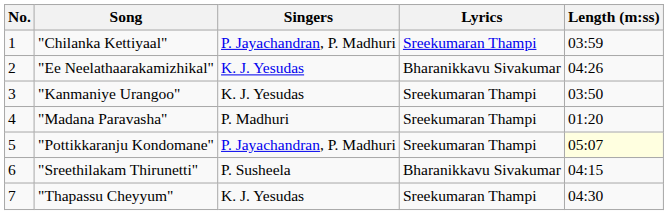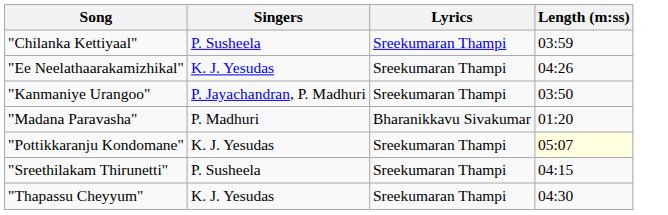- column: No. | 1 | 2 | 3 | 4 | 5 | 6 | 7
"Chilanka Kettiyaal" | Singers: P. Jayachandran, P. Madhuri -> P. Susheela
"Ee Neelathaarakamizhikal" | Lyrics: Bharanikkavu Sivakumar -> Sreekumaran Thampi
"Kanmaniye Urangoo" | Singers: K. J. Yesudas -> P. Jayachandran, P. Madhuri
"Madana Paravasha" | Lyrics: Sreekumaran Thampi -> Bharanikkavu Sivakumar
"Pottikkaranju Kondomane" | Singers: P. Jayachandran, P. Madhuri -> K. J. Yesudas
"Sreethilakam Thirunetti" | Lyrics: Bharanikkavu Sivakumar -> Sreekumaran Thampi
